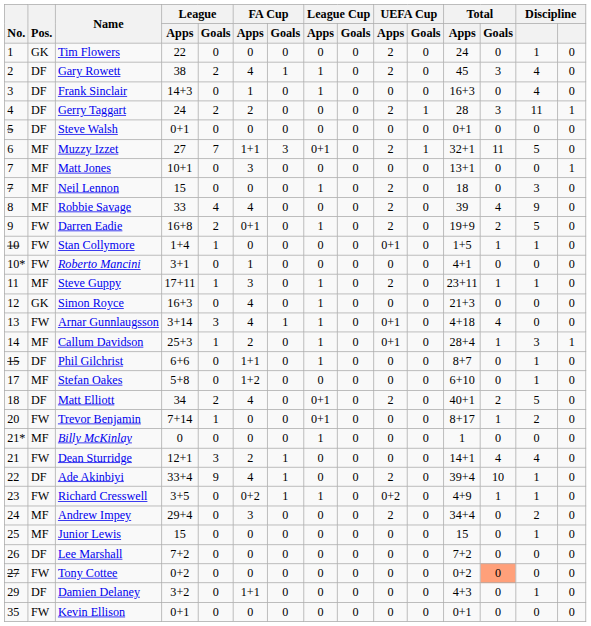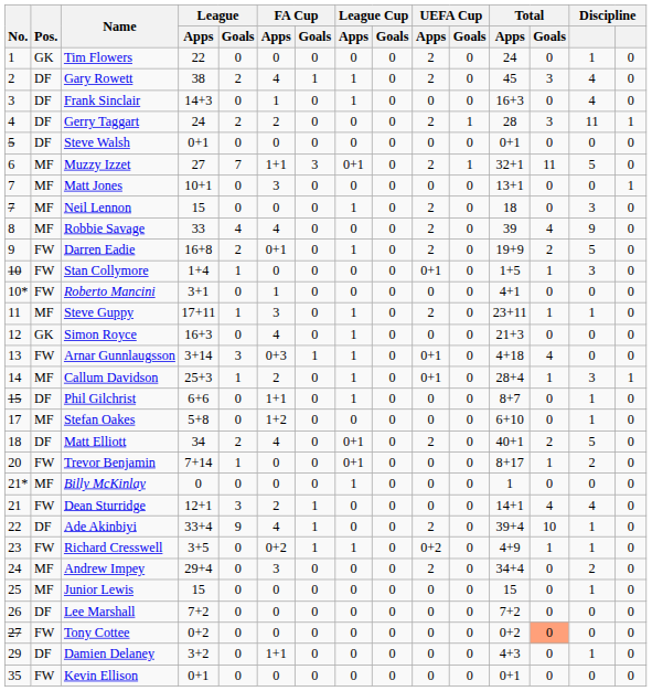Stan Collymore | column 14: 1 -> 3
Arnar Gunnlaugsson | FA Cup / Apps: 4 -> 0+3
